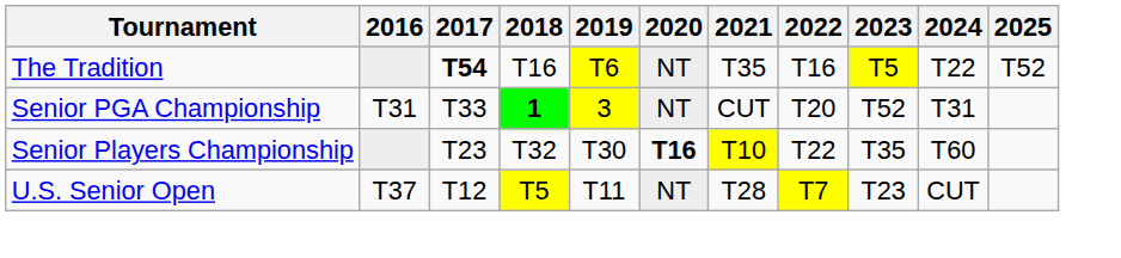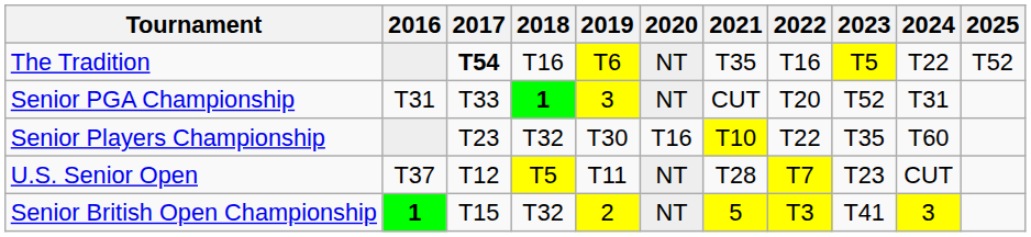Senior Players Championship | 2020: bold -> normal
+ row: Senior British Open Championship | 1 | T15 | T32 | 2 | NT | 5 | T3 | T41 | 3
